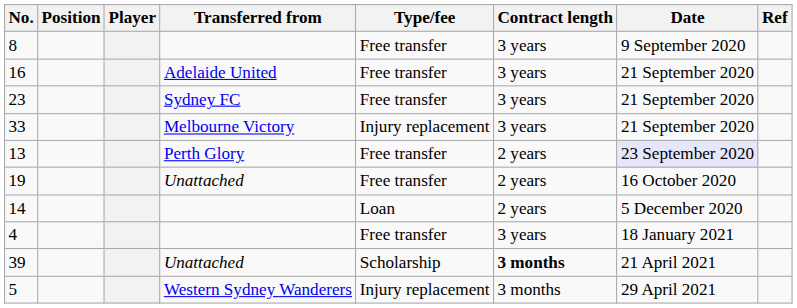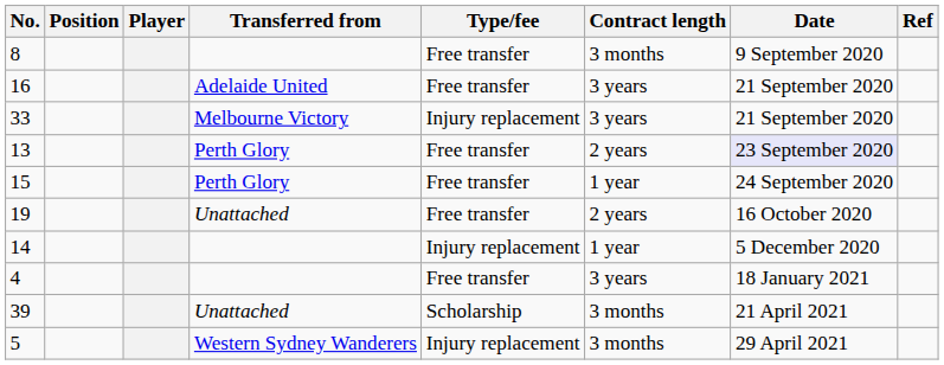8 | Contract length: 3 years -> 3 months
- row: 23 | Sydney FC | Free transfer | 3 years | 21 September 2020
+ row: 15 | Perth Glory | Free transfer | 1 year | 24 September 2020
14 | Type/fee: Loan -> Injury replacement
14 | Contract length: 2 years -> 1 year
39 | Contract length: bold -> normal
